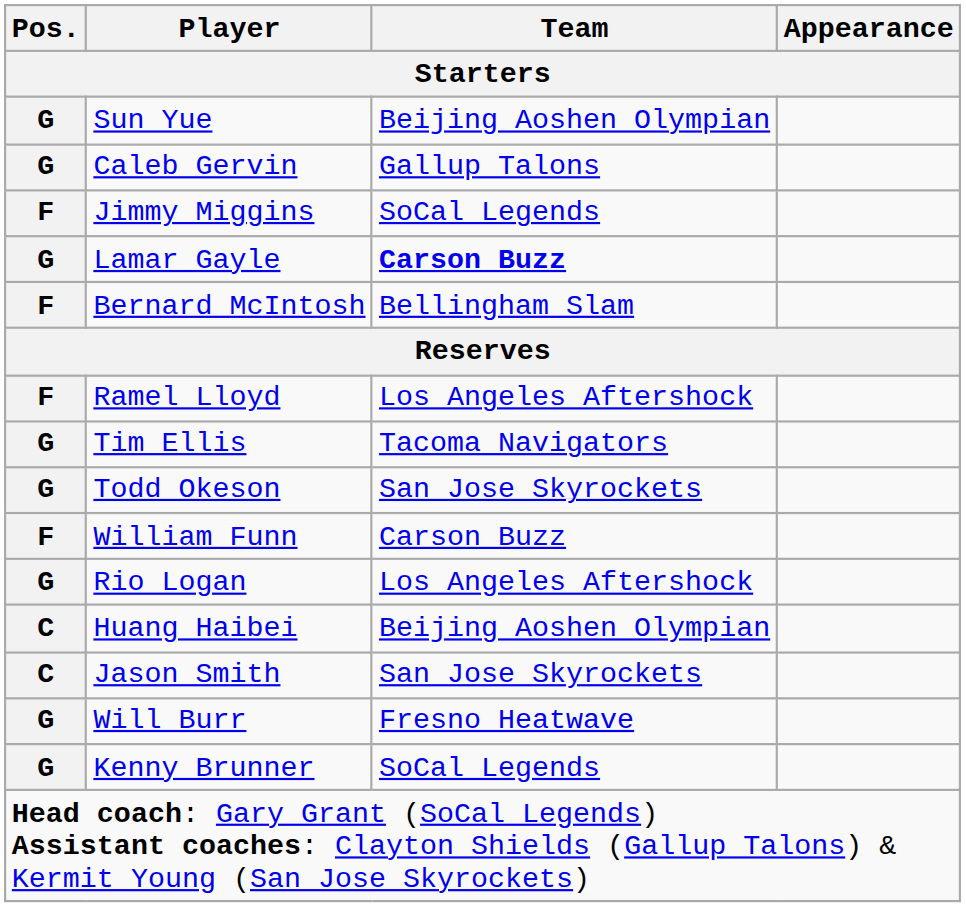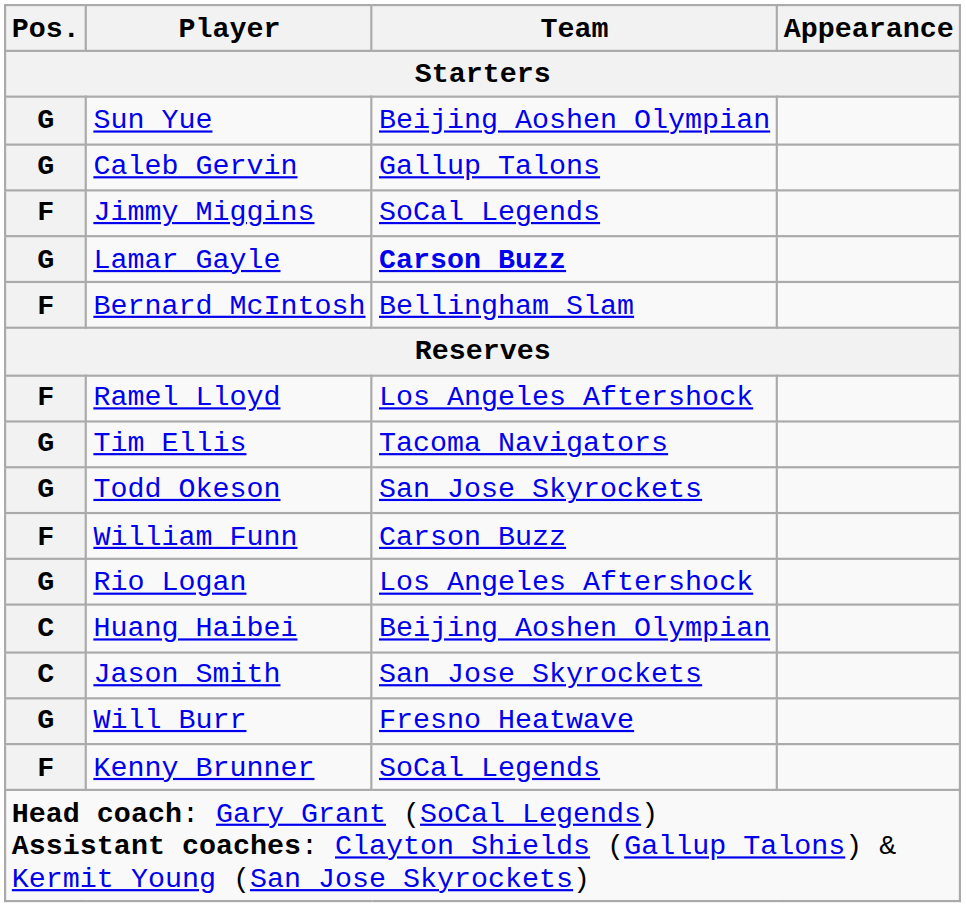Kenny Brunner | Pos.: G -> F
